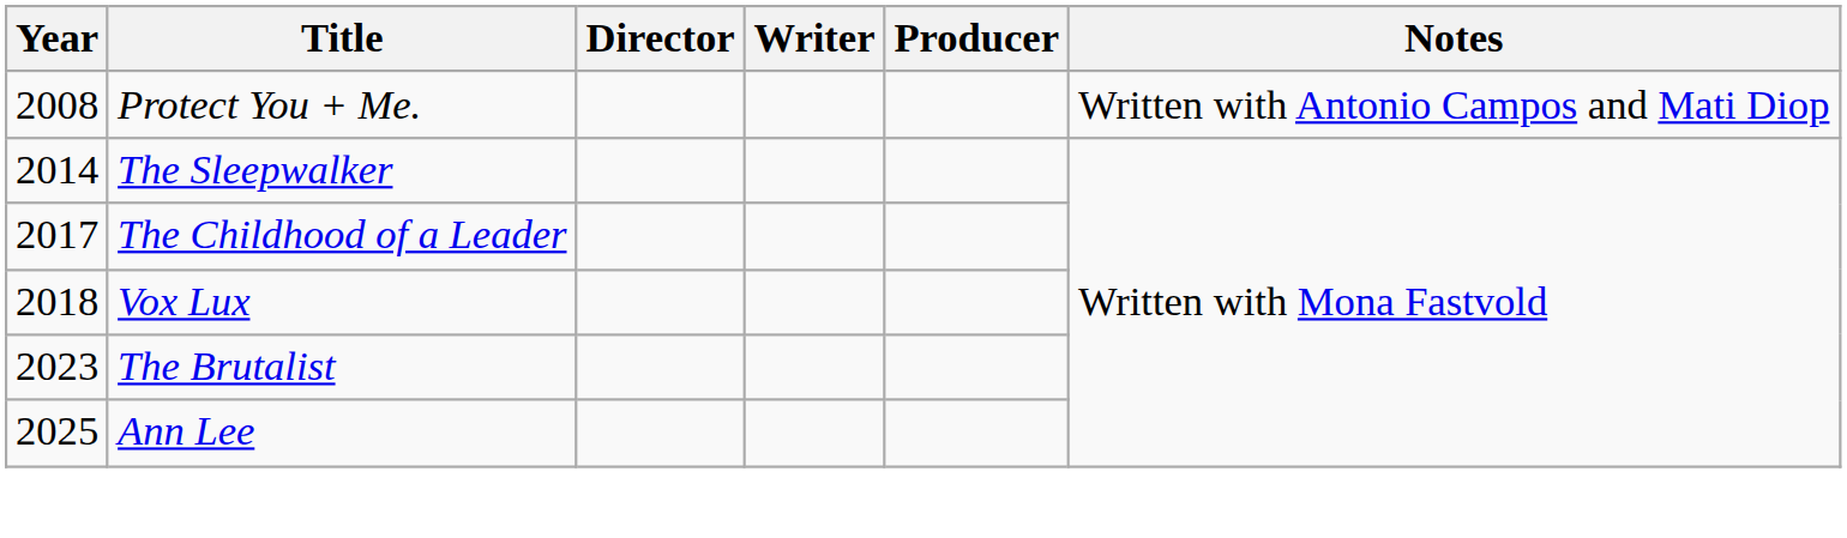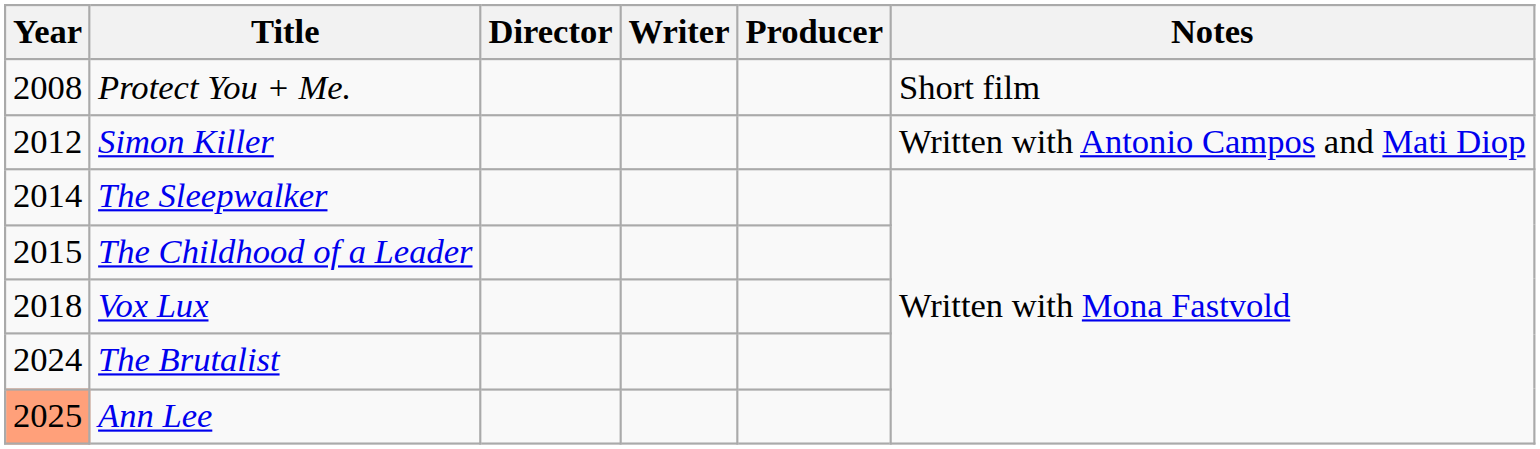Protect You + Me. | Notes: Written with Antonio Campos and Mati Diop -> Short film
+ row: 2012 | Simon Killer | Written with Antonio Campos and Mati Diop
The Childhood of a Leader | Year: 2017 -> 2015
The Brutalist | Year: 2023 -> 2024
Ann Lee | Year: no background -> lightsalmon background
